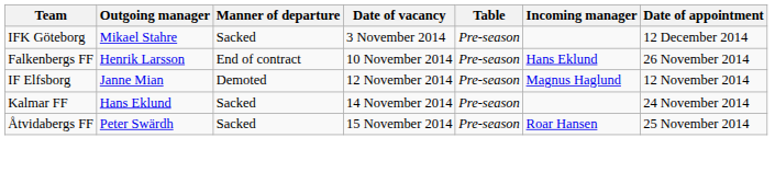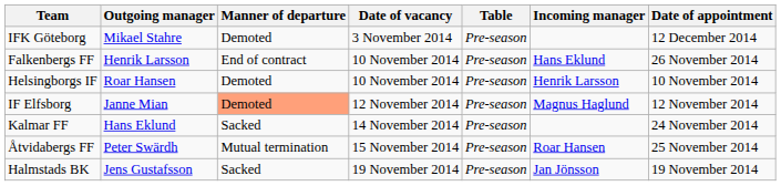IFK Göteborg | Manner of departure: Sacked -> Demoted
+ row: Helsingborgs IF | Roar Hansen | Demoted | 10 November 2014 | Pre-season | Henrik Larsson | 10 November 2014
IF Elfsborg | Manner of departure: no background -> lightsalmon background
Åtvidabergs FF | Manner of departure: Sacked -> Mutual termination
+ row: Halmstads BK | Jens Gustafsson | Sacked | 19 November 2014 | Pre-season | Jan Jönsson | 19 November 2014
